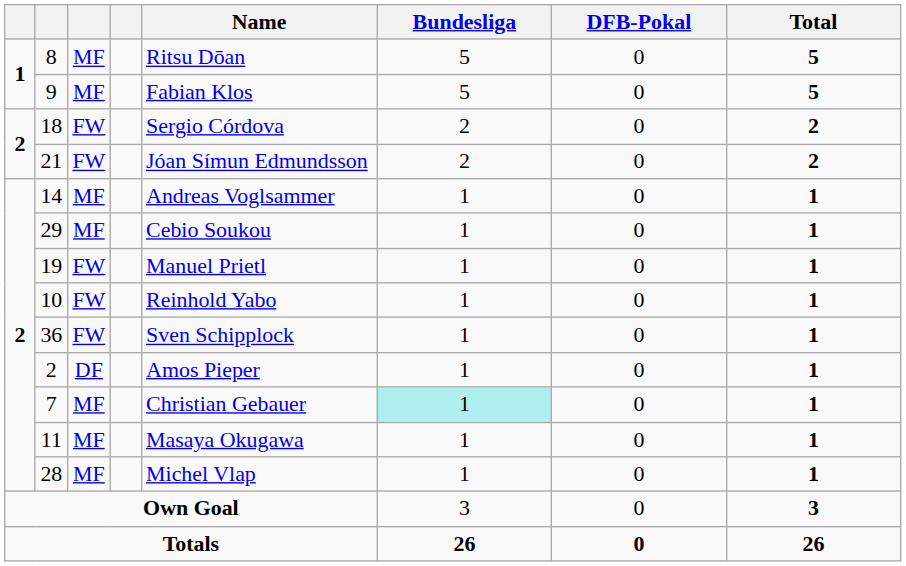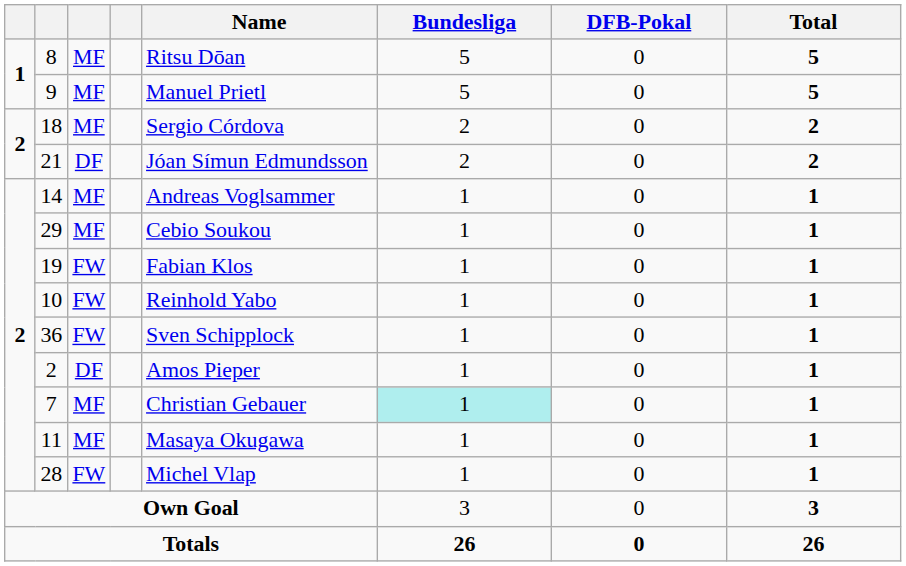9 | Name: Fabian Klos -> Manuel Prietl
18 | column 3: FW -> MF
21 | column 3: FW -> DF
19 | Name: Manuel Prietl -> Fabian Klos
28 | column 3: MF -> FW
